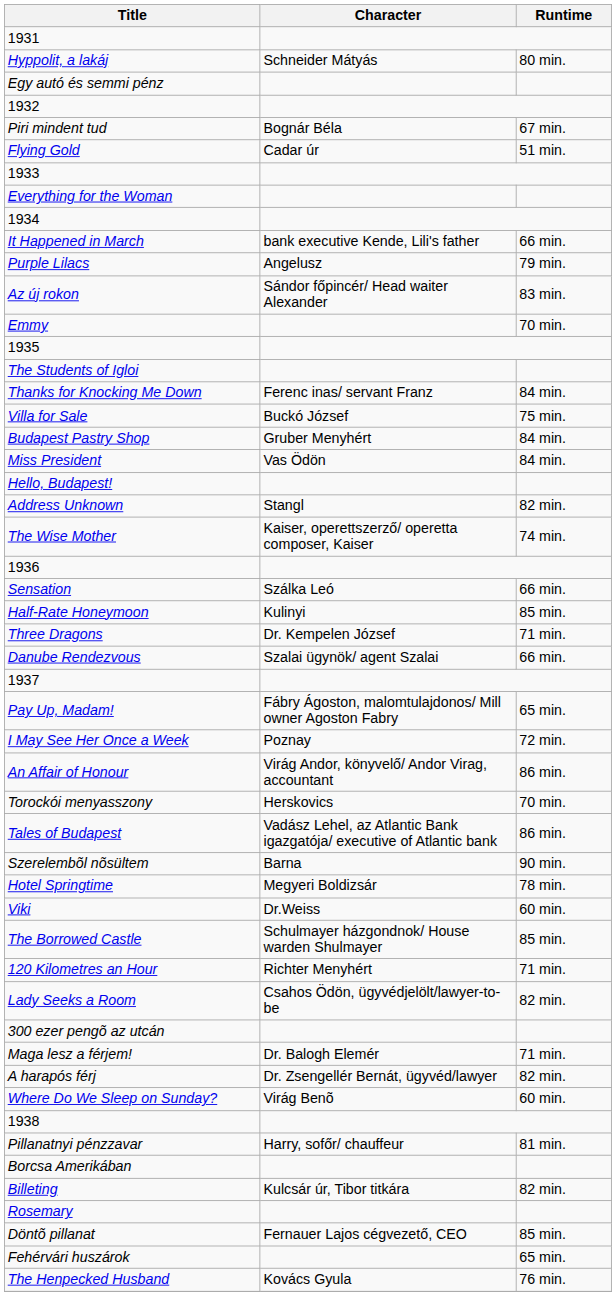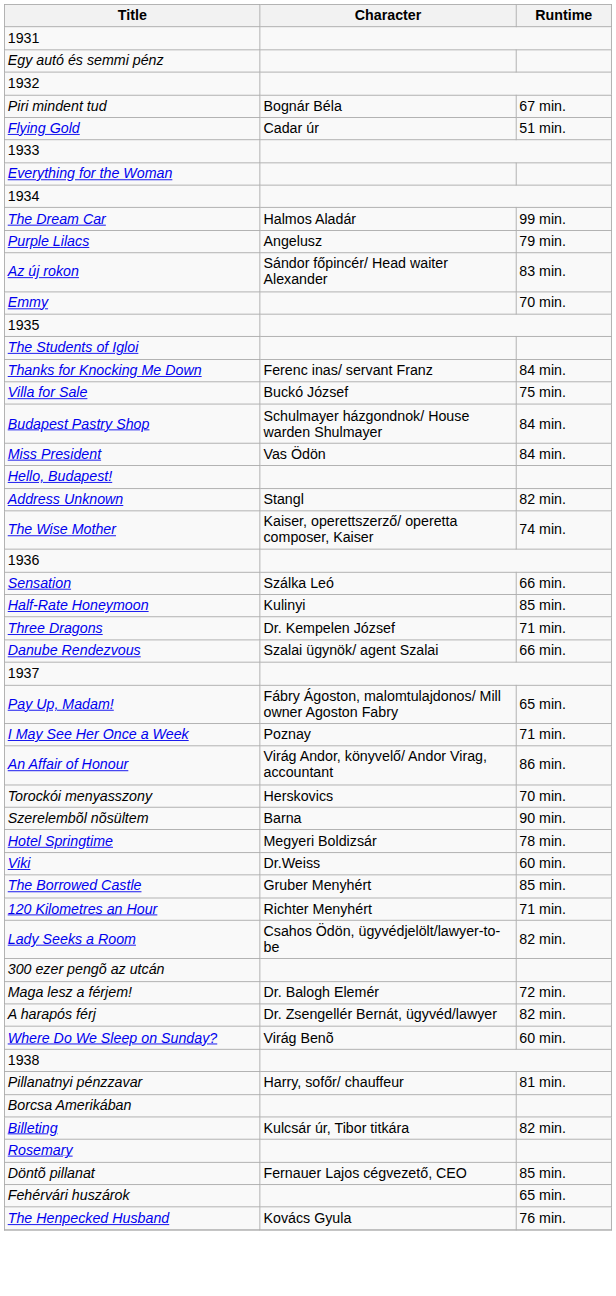- row: Hyppolit, a lakáj | Schneider Mátyás | 80 min.
- row: It Happened in March | bank executive Kende, Lili's father | 66 min.
+ row: The Dream Car | Halmos Aladár | 99 min.
Budapest Pastry Shop | Character: Gruber Menyhért -> Schulmayer házgondnok/ House warden Shulmayer
I May See Her Once a Week | Runtime: 72 min. -> 71 min.
- row: Tales of Budapest | Vadász Lehel, az Atlantic Bank igazgatója/ executive of Atlantic bank | 86 min.
The Borrowed Castle | Character: Schulmayer házgondnok/ House warden Shulmayer -> Gruber Menyhért
Maga lesz a férjem! | Runtime: 71 min. -> 72 min.
